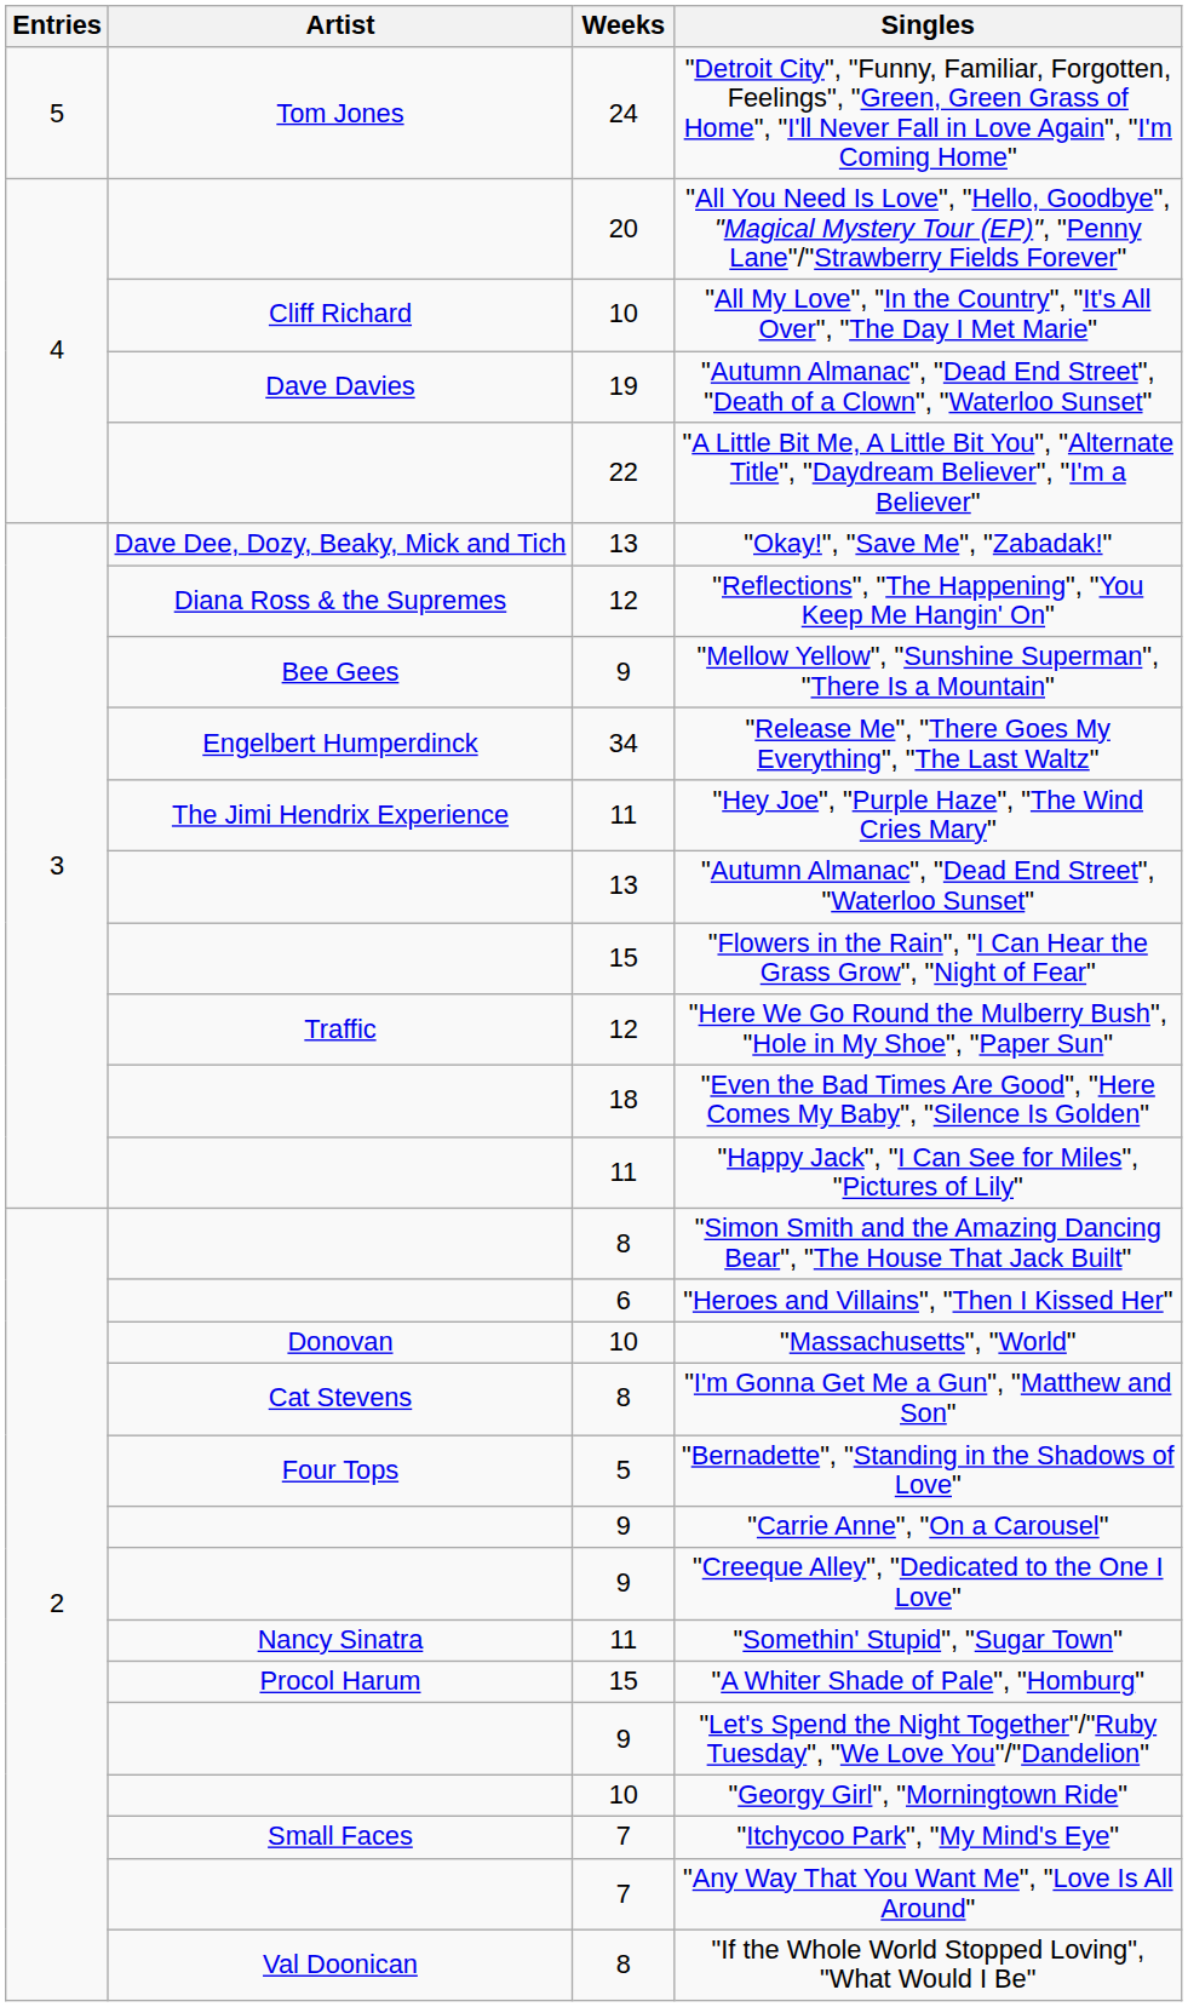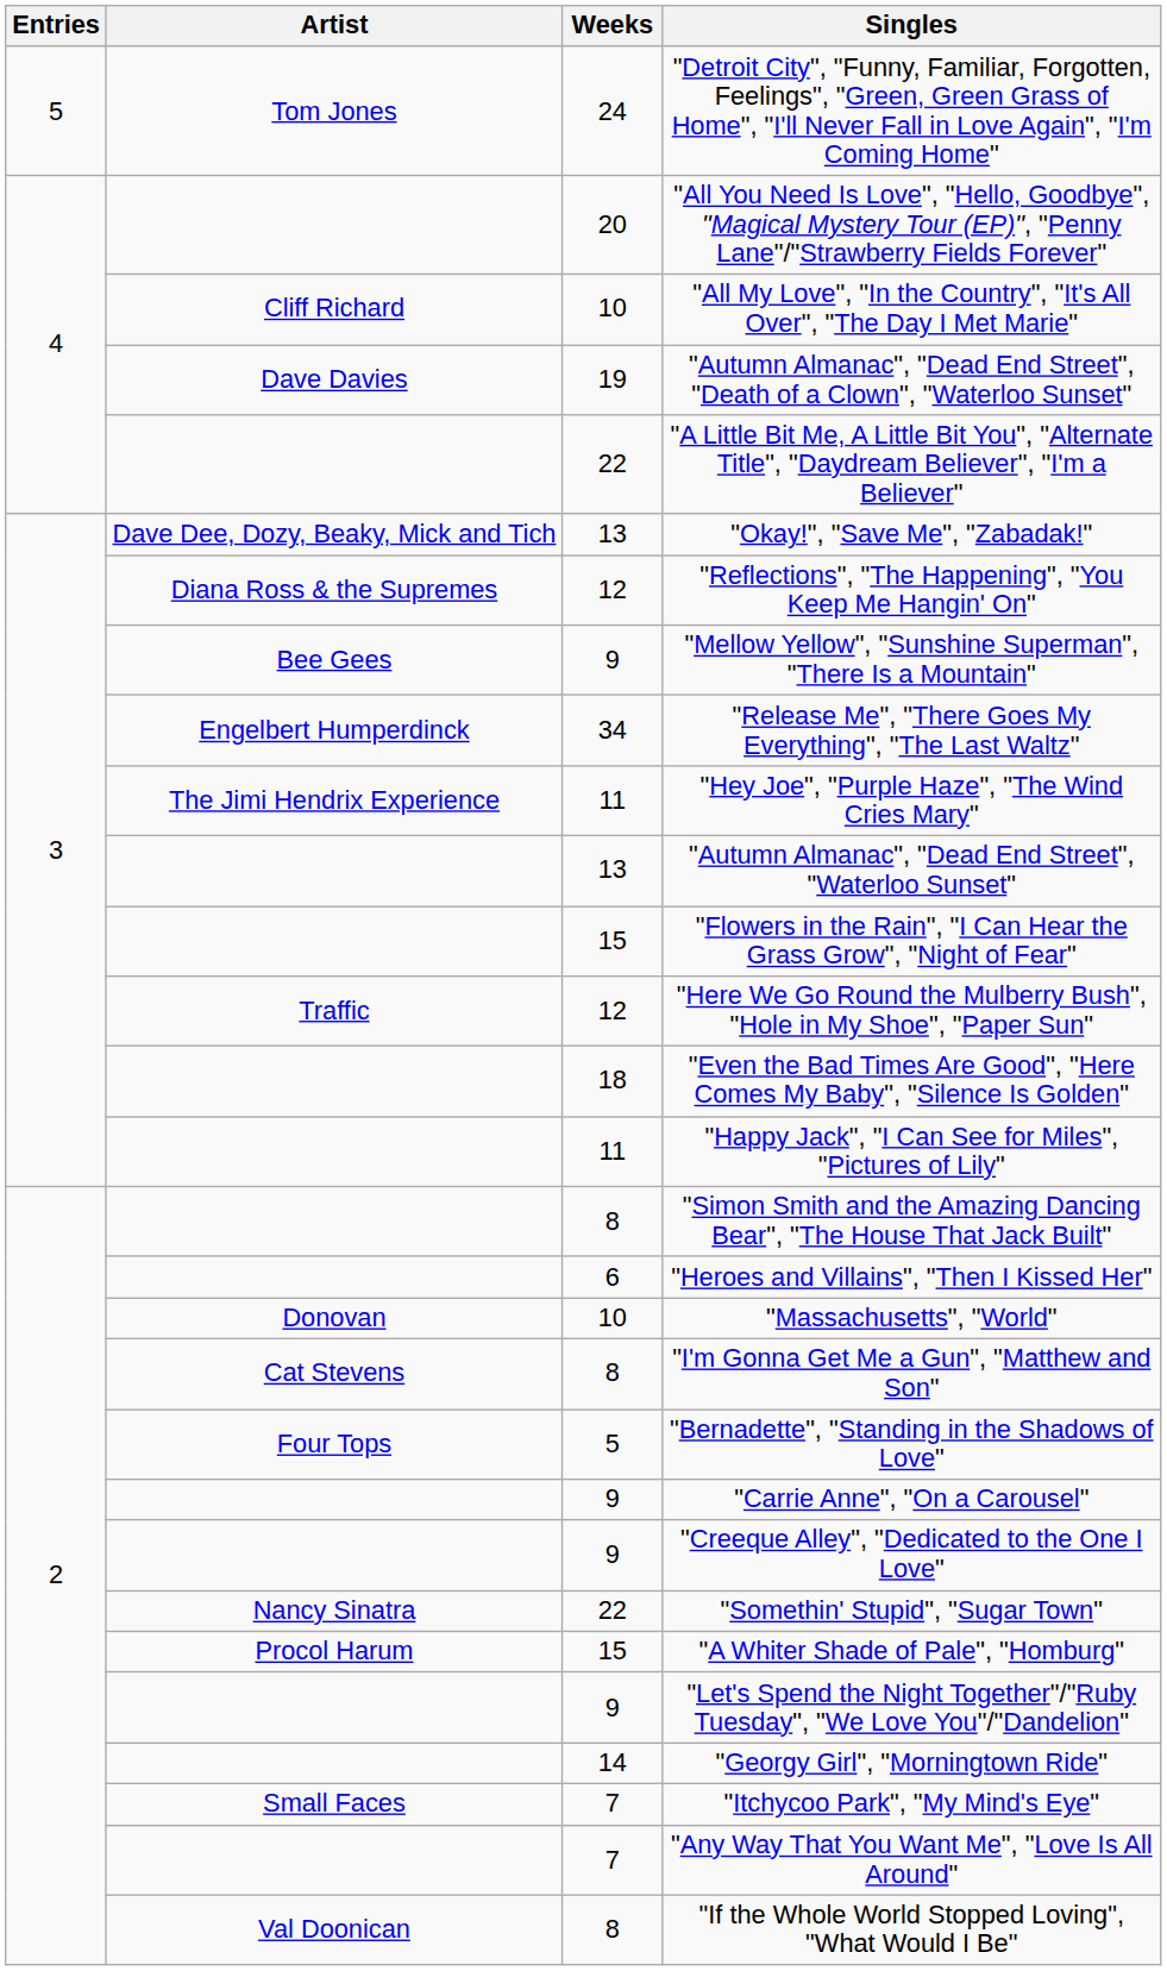"Somethin' Stupid", "Sugar Town" | Weeks: 11 -> 22
"Georgy Girl", "Morningtown Ride" | Weeks: 10 -> 14
